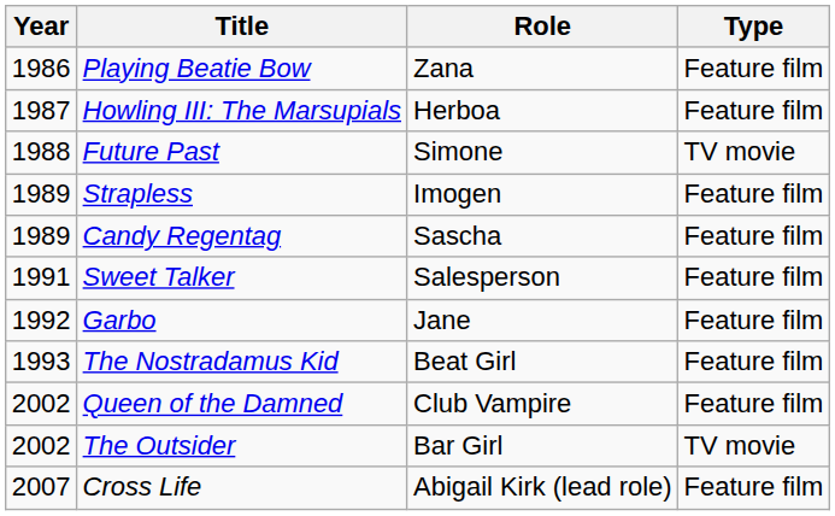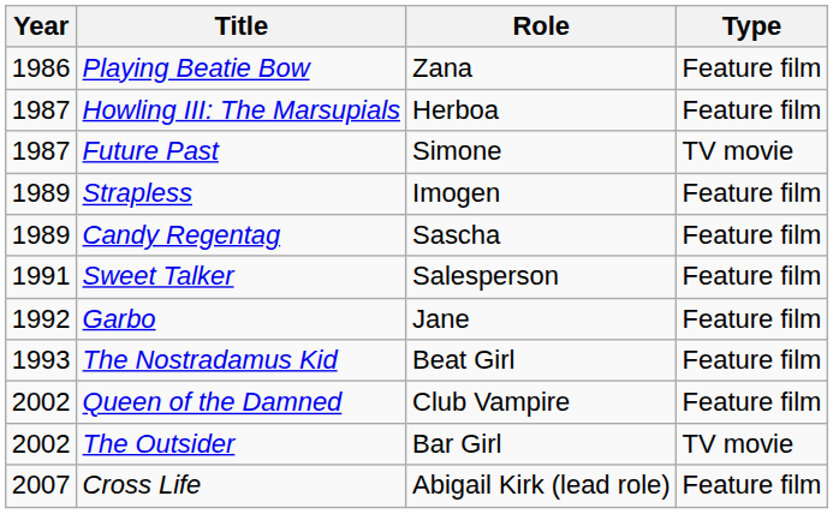Future Past | Year: 1988 -> 1987
